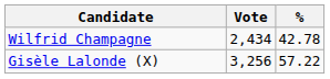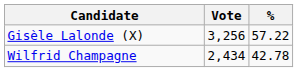rows swapped: Gisèle Lalonde (X) <-> Wilfrid Champagne
